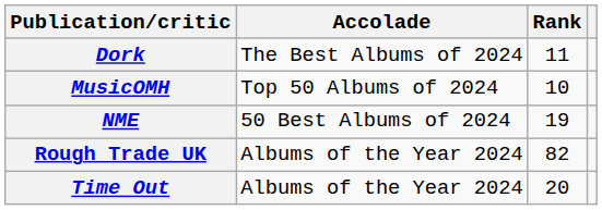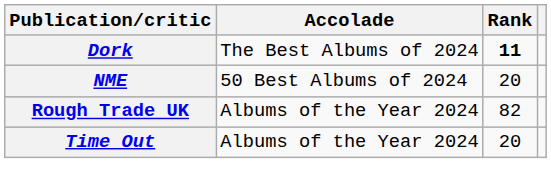Dork | Rank: normal -> bold
- row: MusicOMH | Top 50 Albums of 2024 | 10
NME | Rank: 19 -> 20
